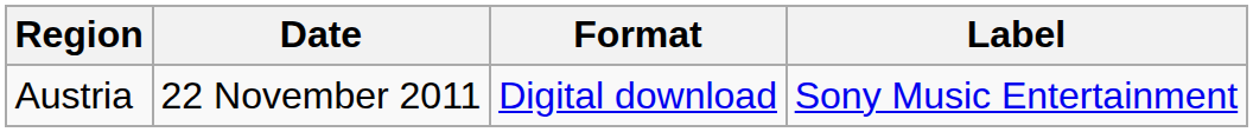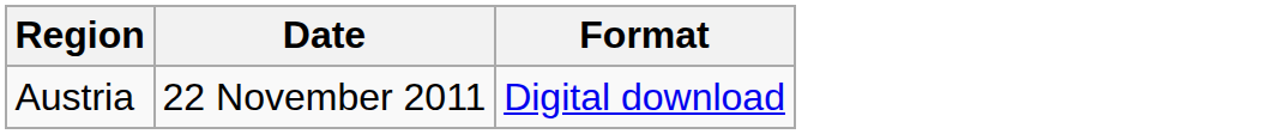- column: Label | Sony Music Entertainment
